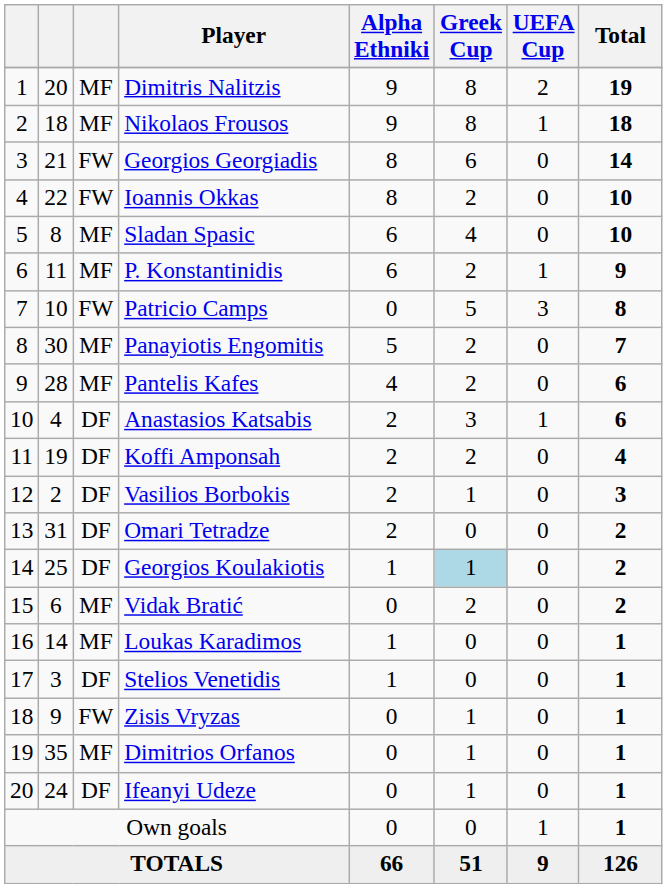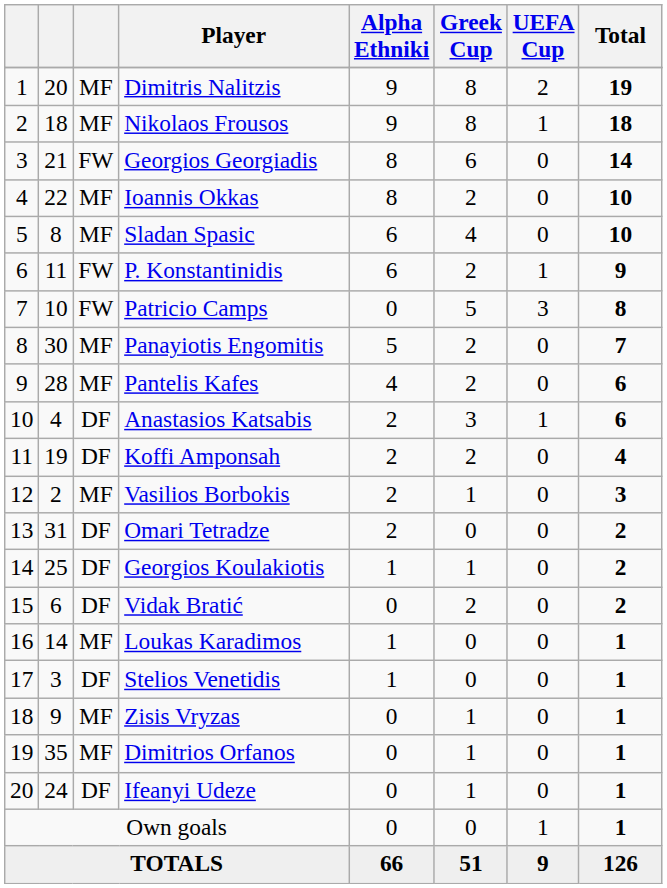Ioannis Okkas | column 3: FW -> MF
P. Konstantinidis | column 3: MF -> FW
Vasilios Borbokis | column 3: DF -> MF
Georgios Koulakiotis | Greek Cup: lightblue background -> no background
Vidak Bratić | column 3: MF -> DF
Zisis Vryzas | column 3: FW -> MF
